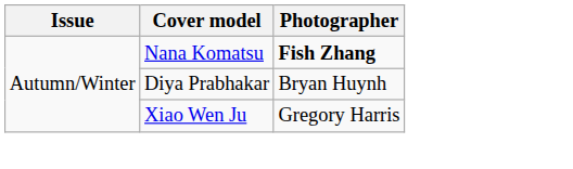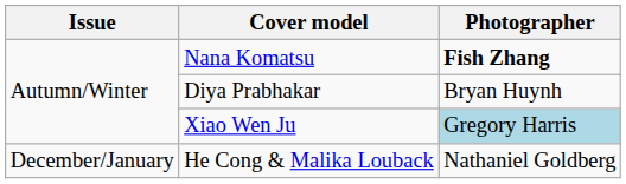Xiao Wen Ju | Photographer: no background -> lightblue background
+ row: December/January | He Cong & Malika Louback | Nathaniel Goldberg
